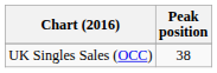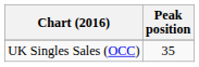UK Singles Sales (OCC) | Peak position: 38 -> 35
